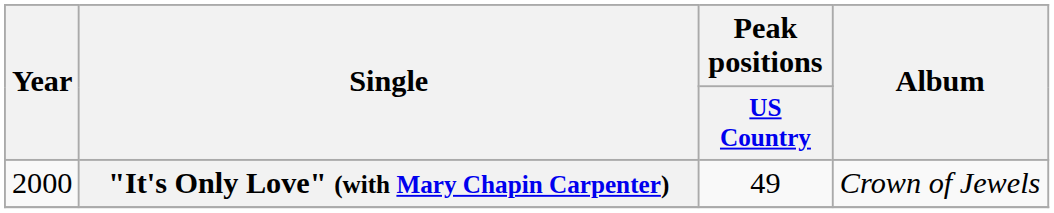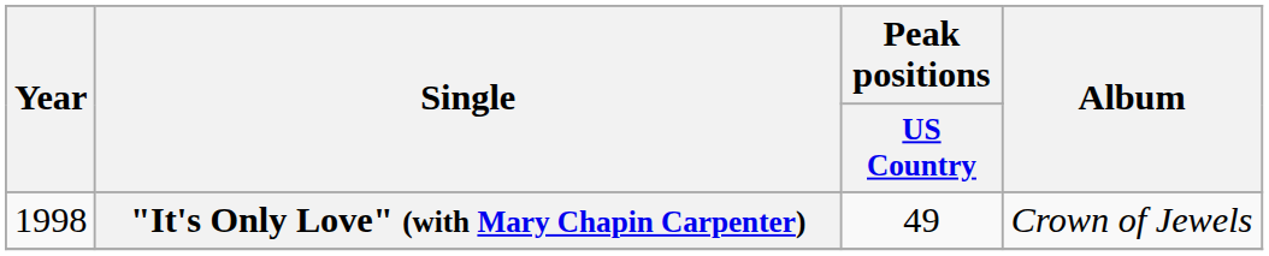"It's Only Love" (with Mary Chapin Carpenter) | Year: 2000 -> 1998
